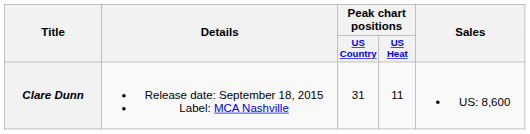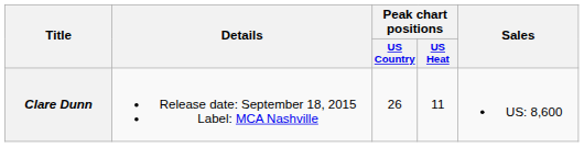Clare Dunn | Peak chart positions / US Country: 31 -> 26
